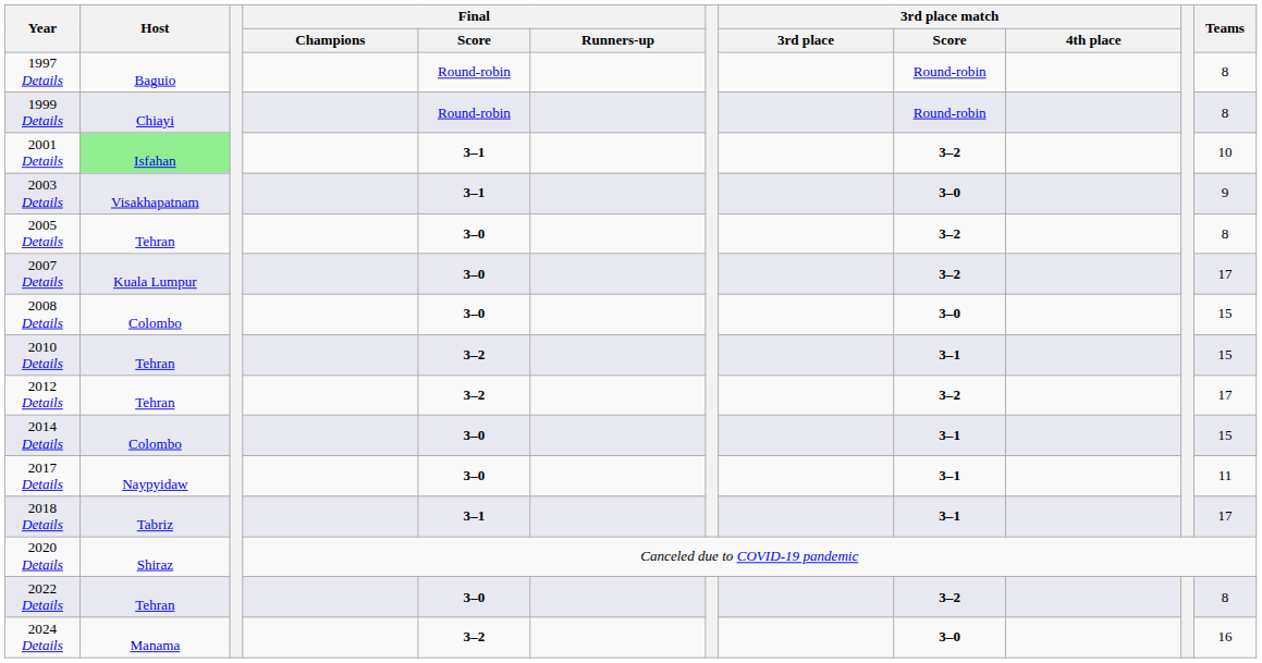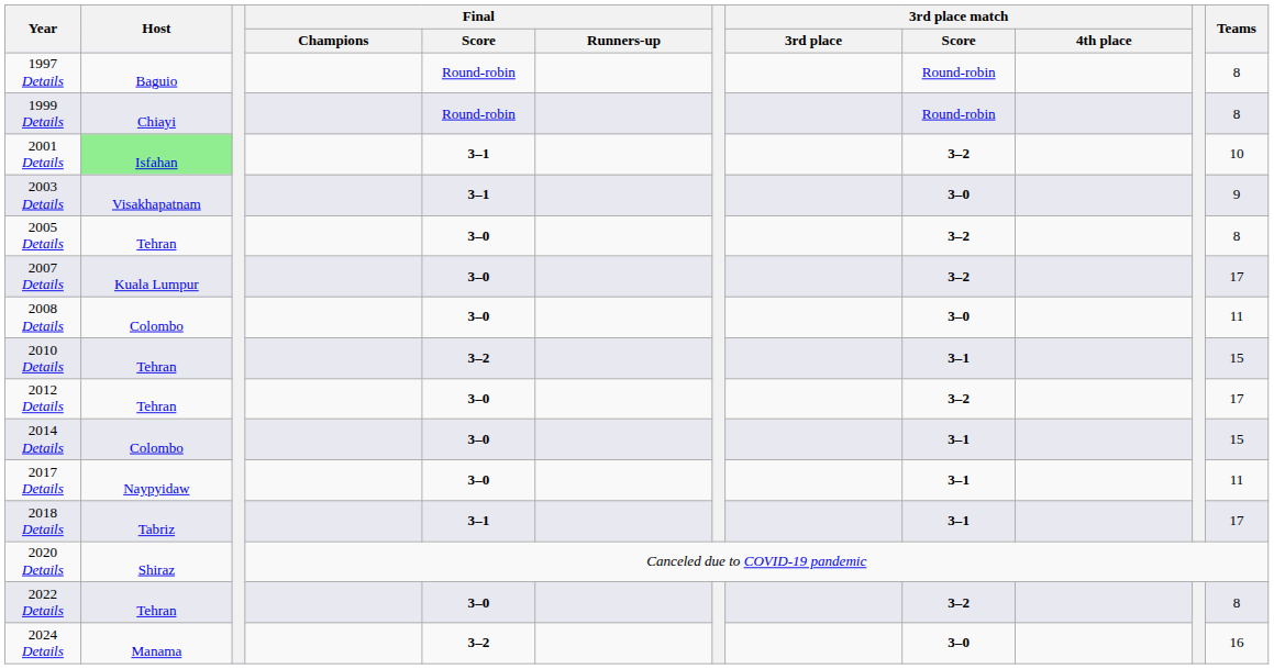2008 Details | Teams: 15 -> 11
2012 Details | Final / Score: 3–2 -> 3–0
